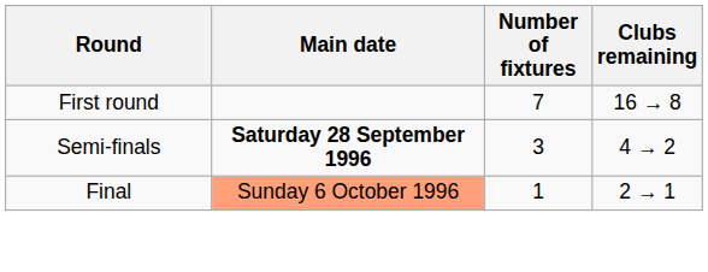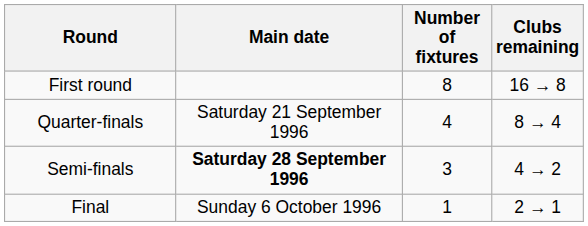First round | Number of fixtures: 7 -> 8
+ row: Quarter-finals | Saturday 21 September 1996 | 4 | 8 → 4
Final | Main date: lightsalmon background -> no background
